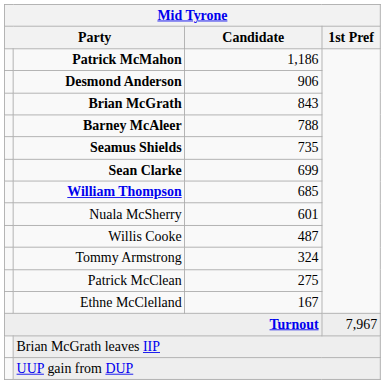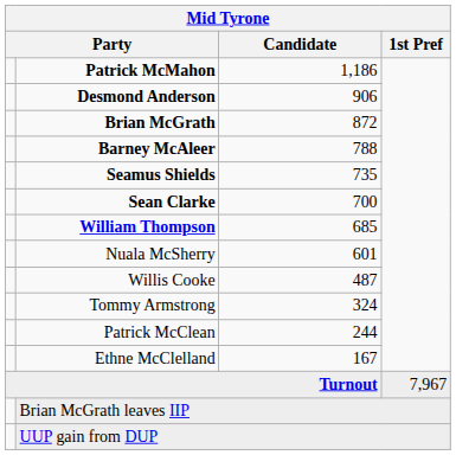Brian McGrath | Candidate: 843 -> 872
Sean Clarke | Candidate: 699 -> 700
Patrick McClean | Candidate: 275 -> 244
